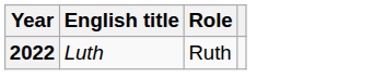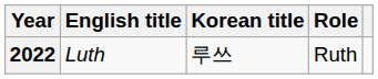+ column: Korean title | 루쓰
